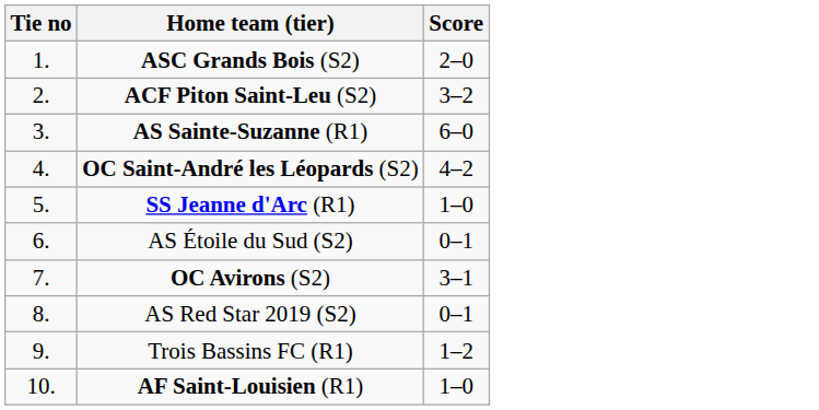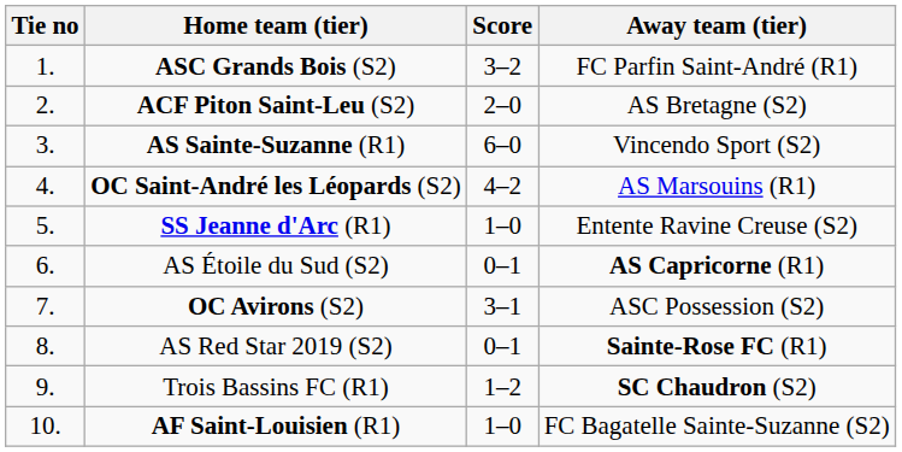+ column: Away team (tier) | FC Parfin Saint-André (R1) | AS Bretagne (S2) | Vincendo Sport (S2) | AS Marsouins (R1) | Entente Ravine Creuse (S2) | AS Capricorne (R1) | ASC Possession (S2) | Sainte-Rose FC (R1) | SC Chaudron (S2) | FC Bagatelle Sainte-Suzanne (S2)
ASC Grands Bois (S2) | Score: 2–0 -> 3–2
ACF Piton Saint-Leu (S2) | Score: 3–2 -> 2–0
